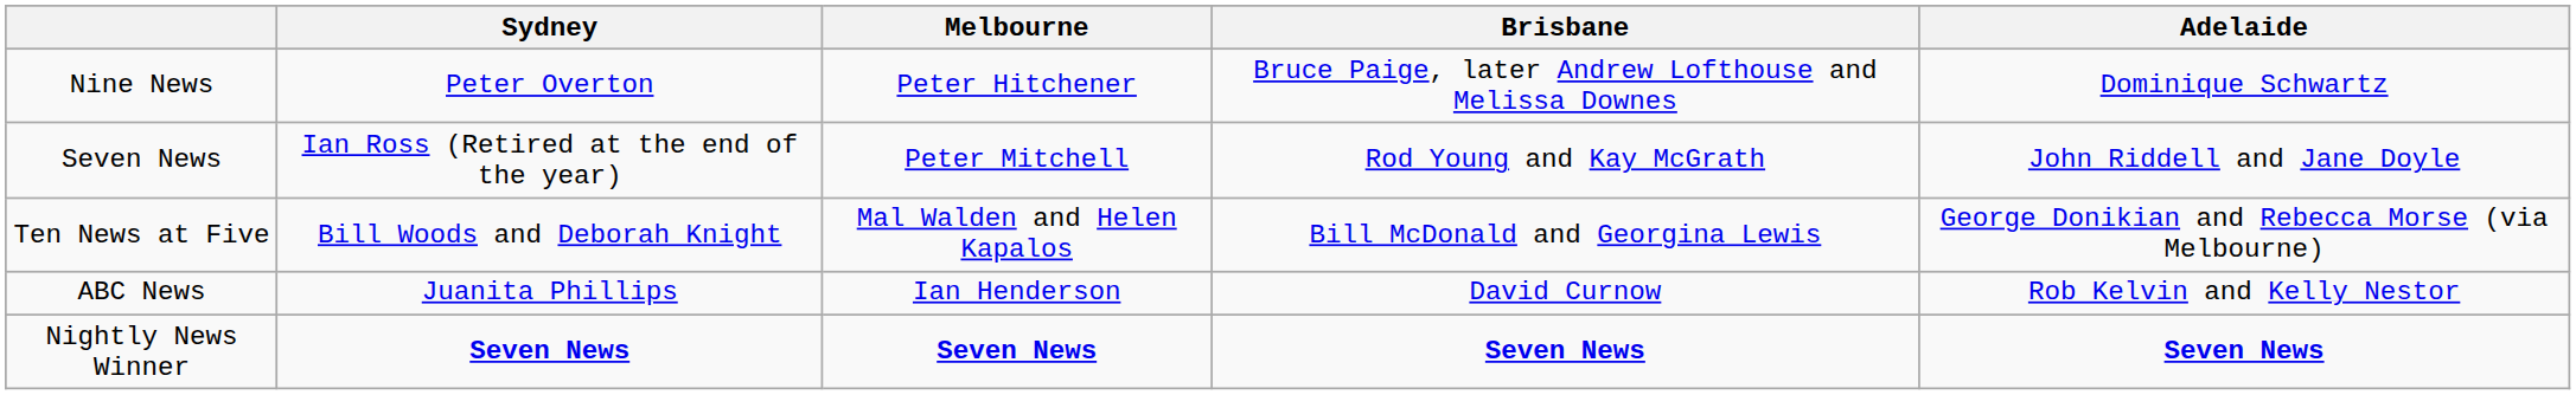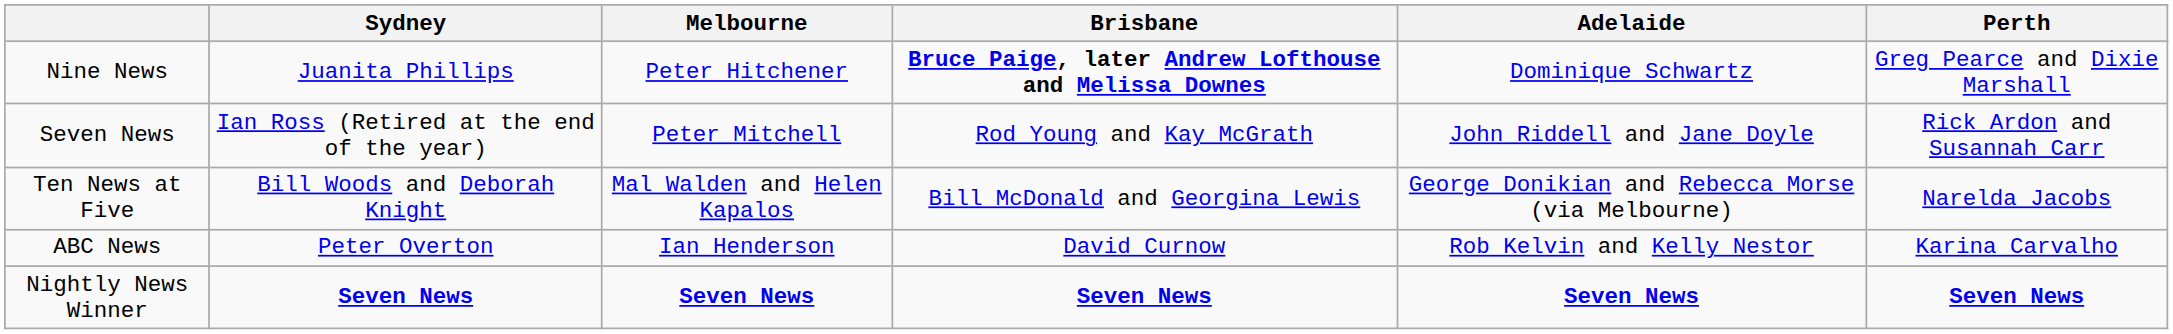+ column: Perth | Greg Pearce and Dixie Marshall | Rick Ardon and Susannah Carr | Narelda Jacobs | Karina Carvalho | Seven News
Nine News | Sydney: Peter Overton -> Juanita Phillips
Nine News | Brisbane: normal -> bold
ABC News | Sydney: Juanita Phillips -> Peter Overton
